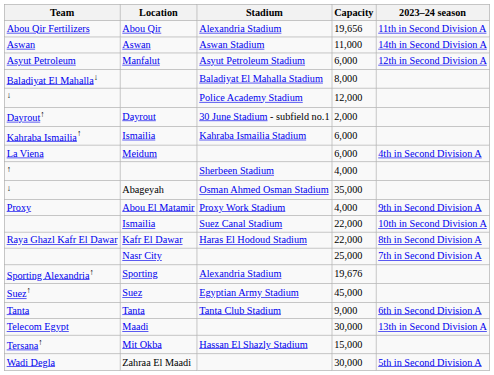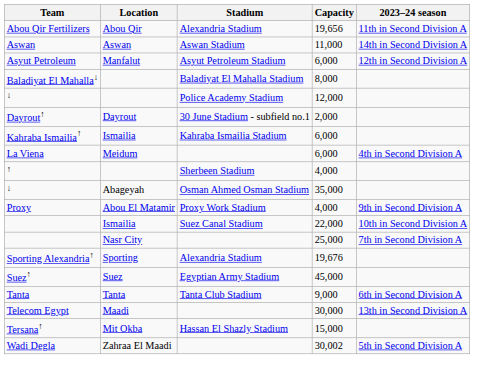- row: Raya Ghazl Kafr El Dawar | Kafr El Dawar | Haras El Hodoud Stadium | 22,000 | 8th in Second Division A
Wadi Degla | Capacity: 30,000 -> 30,002
